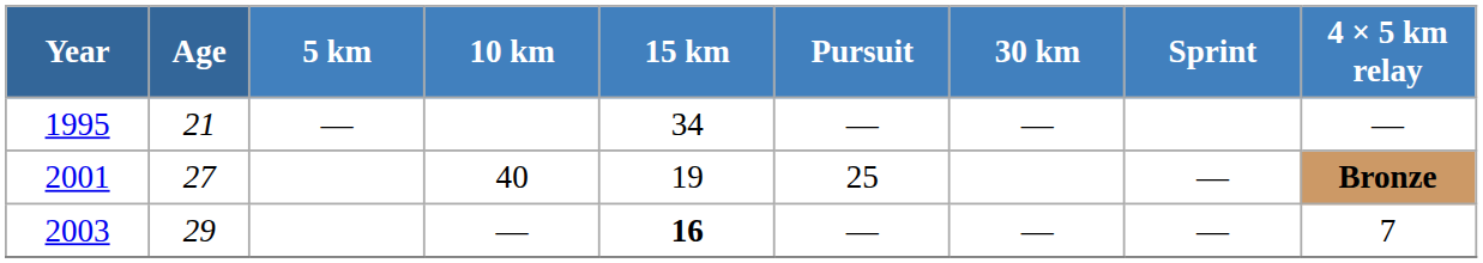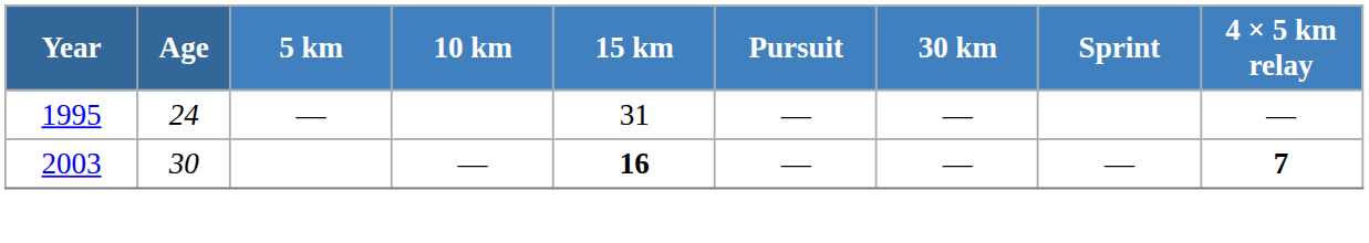1995 | Age: 21 -> 24
1995 | 15 km: 34 -> 31
- row: 2001 | 27 | 40 | 19 | 25 | — | Bronze
2003 | Age: 29 -> 30
2003 | 4 × 5 km relay: normal -> bold
